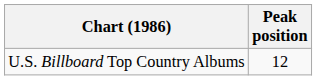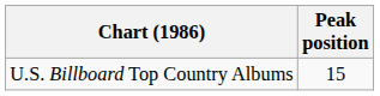U.S. Billboard Top Country Albums | Peak position: 12 -> 15
